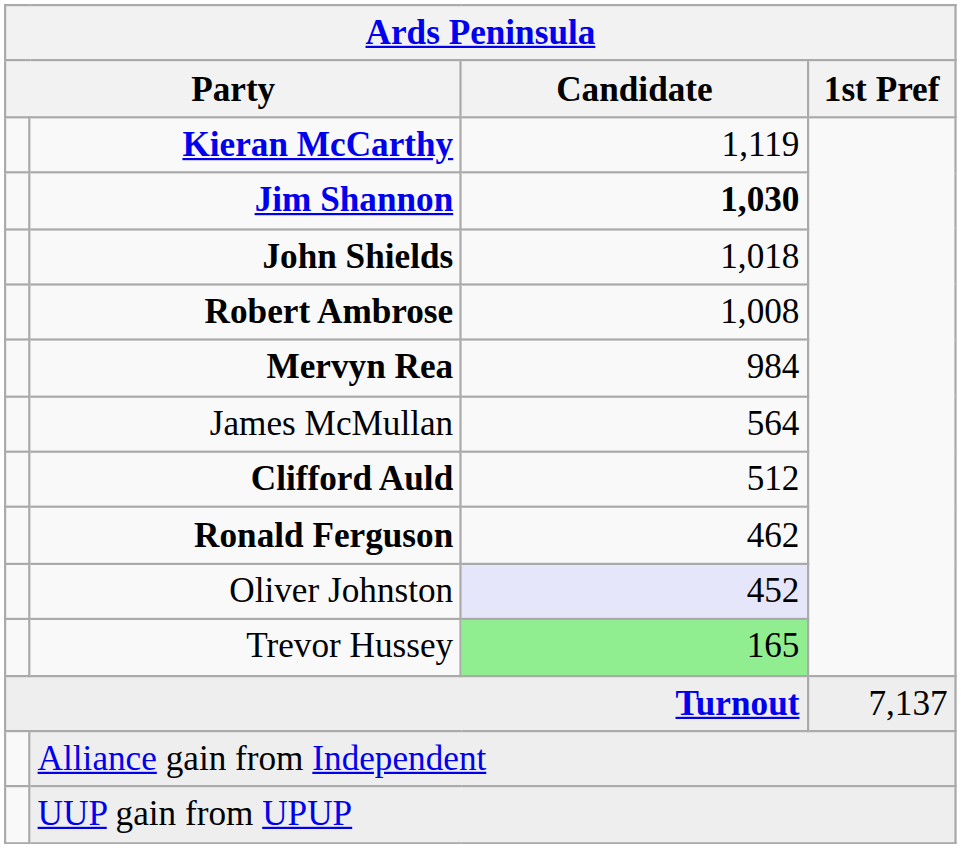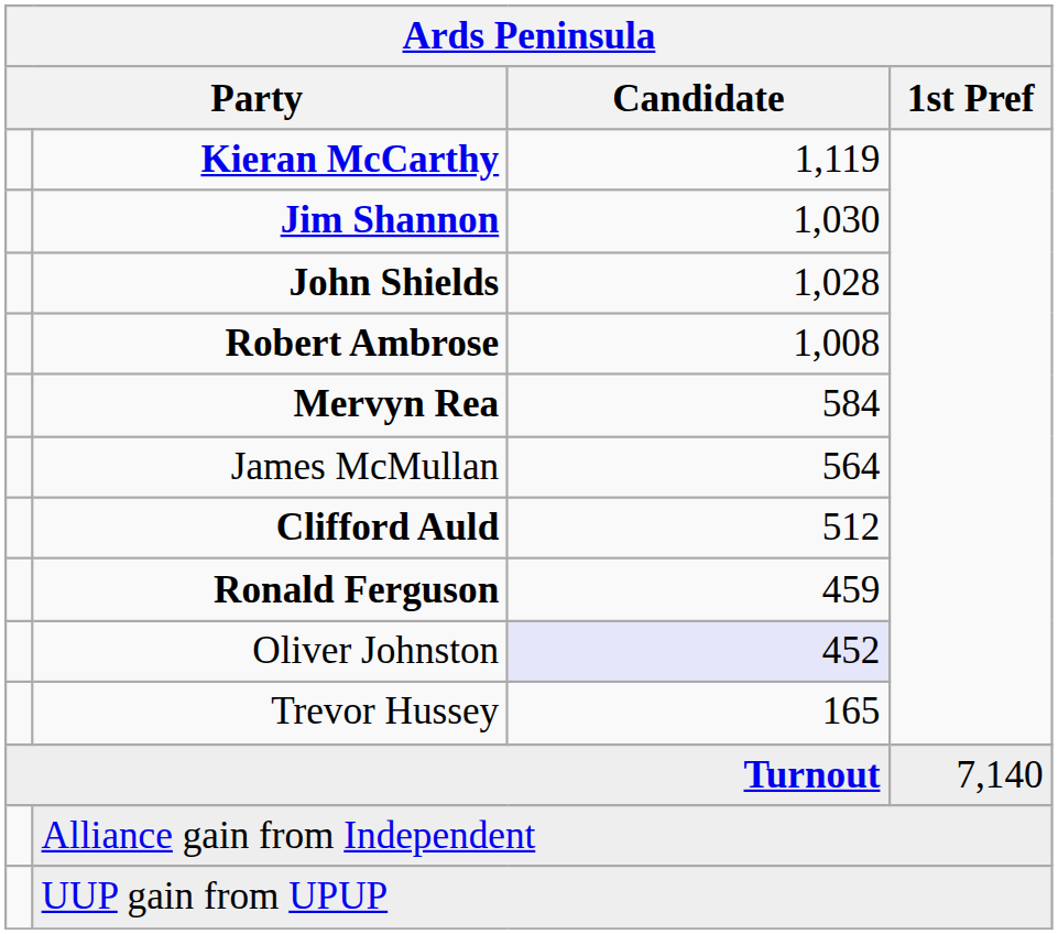Jim Shannon | Candidate: bold -> normal
John Shields | Candidate: 1,018 -> 1,028
Mervyn Rea | Candidate: 984 -> 584
Ronald Ferguson | Candidate: 462 -> 459
Trevor Hussey | Candidate: lightgreen background -> no background
Turnout | 1st Pref: 7,137 -> 7,140
